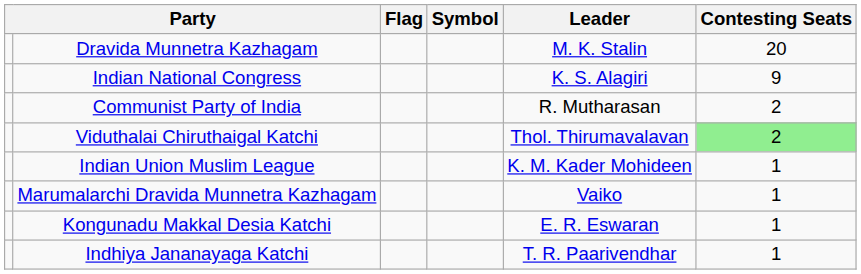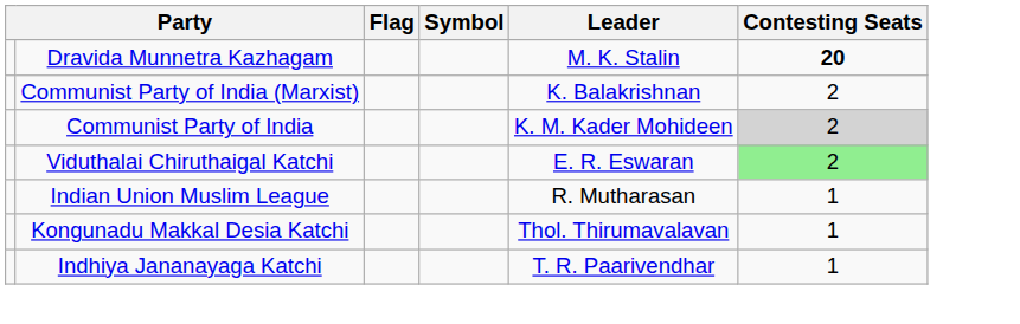Dravida Munnetra Kazhagam | Contesting Seats: normal -> bold
- row: Indian National Congress | K. S. Alagiri | 9
+ row: Communist Party of India (Marxist) | K. Balakrishnan | 2
Communist Party of India | Leader: R. Mutharasan -> K. M. Kader Mohideen
Communist Party of India | Contesting Seats: no background -> lightgrey background
Viduthalai Chiruthaigal Katchi | Leader: Thol. Thirumavalavan -> E. R. Eswaran
Indian Union Muslim League | Leader: K. M. Kader Mohideen -> R. Mutharasan
- row: Marumalarchi Dravida Munnetra Kazhagam | Vaiko | 1
Kongunadu Makkal Desia Katchi | Leader: E. R. Eswaran -> Thol. Thirumavalavan
